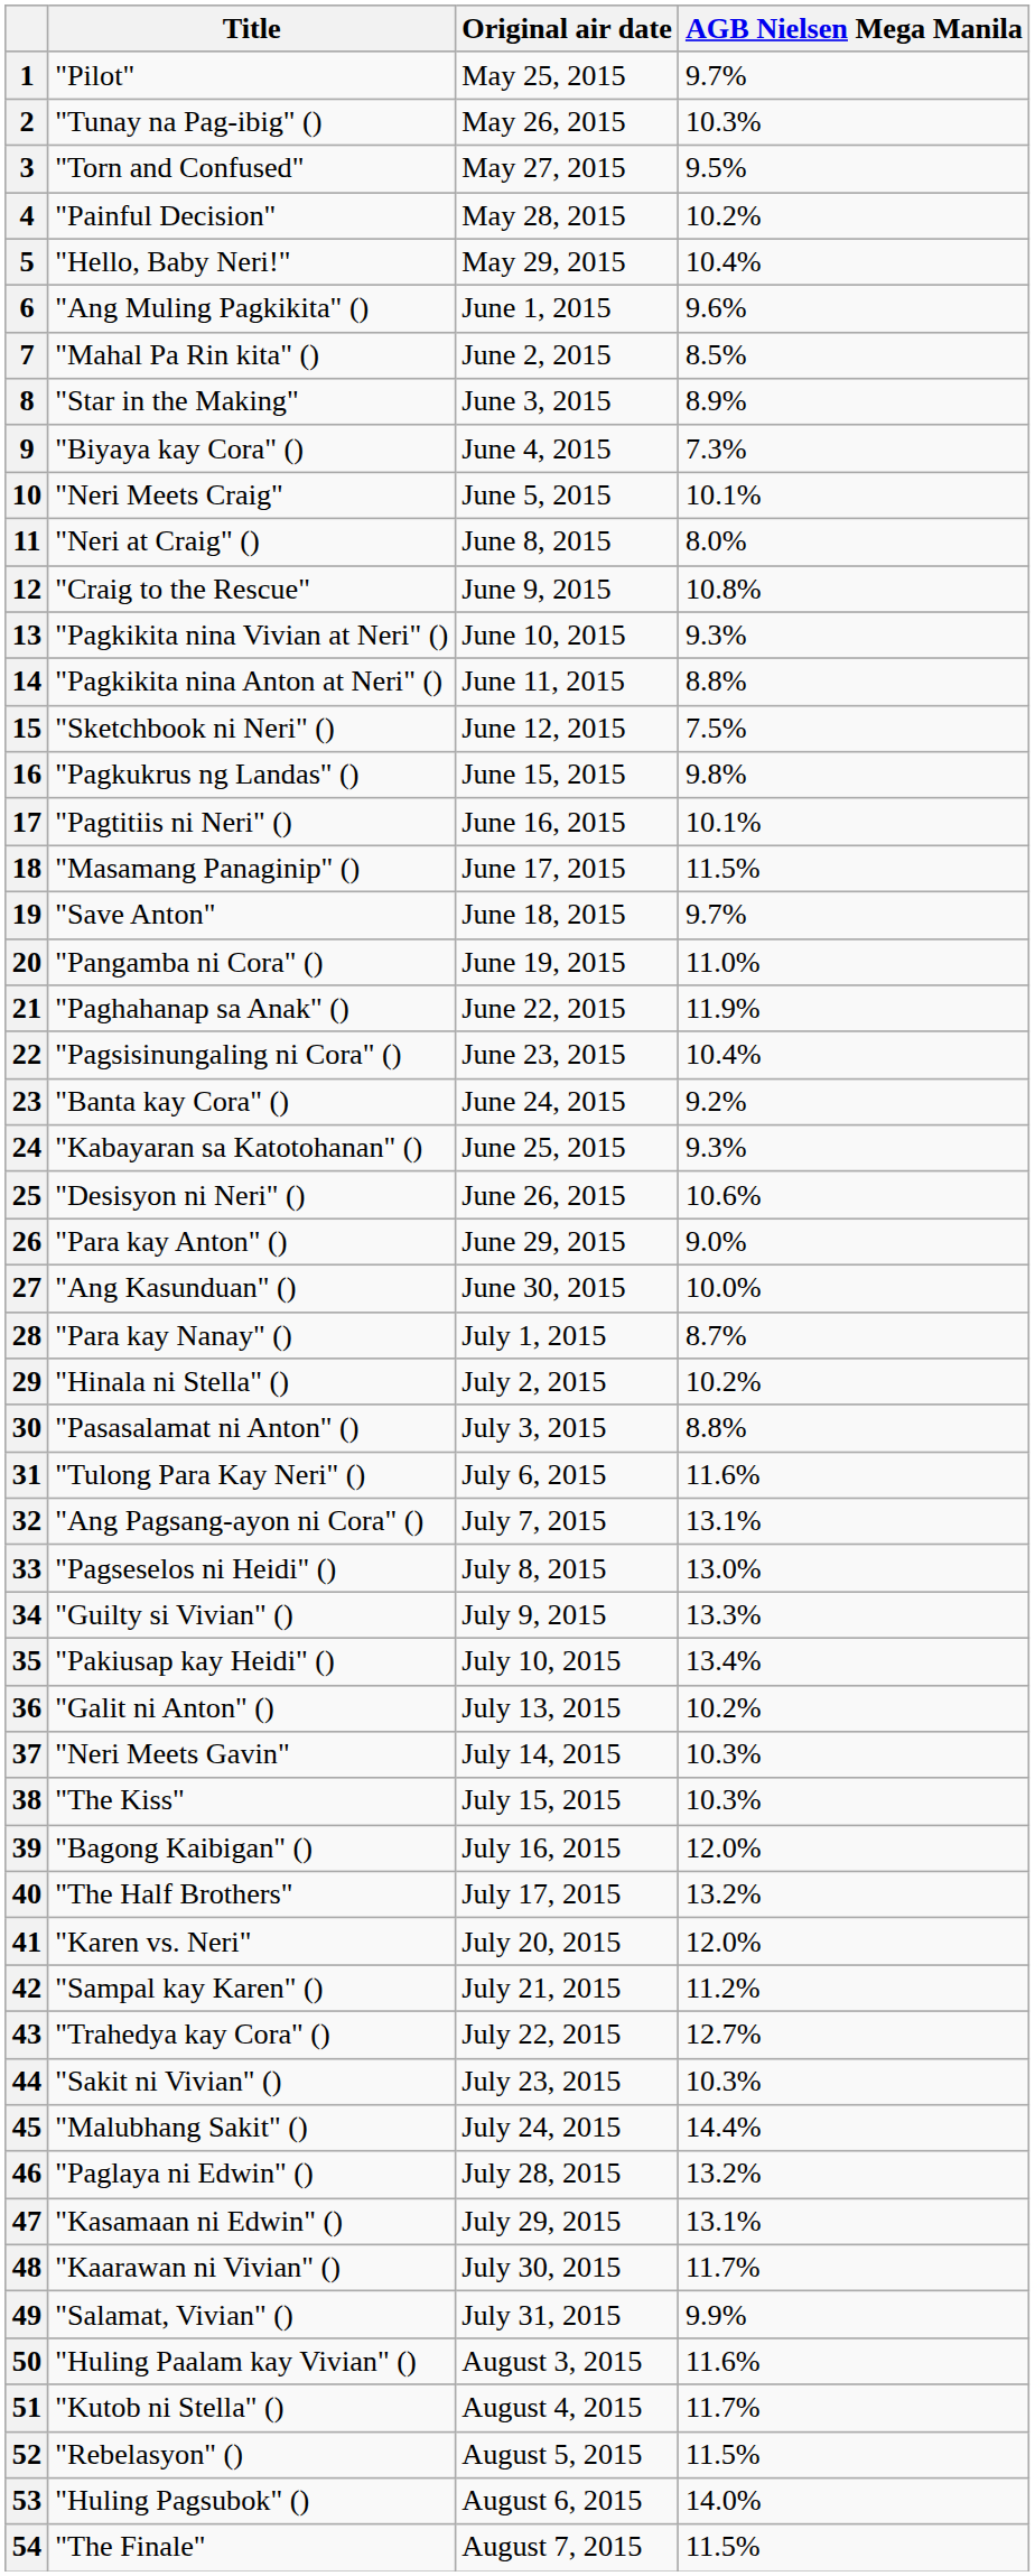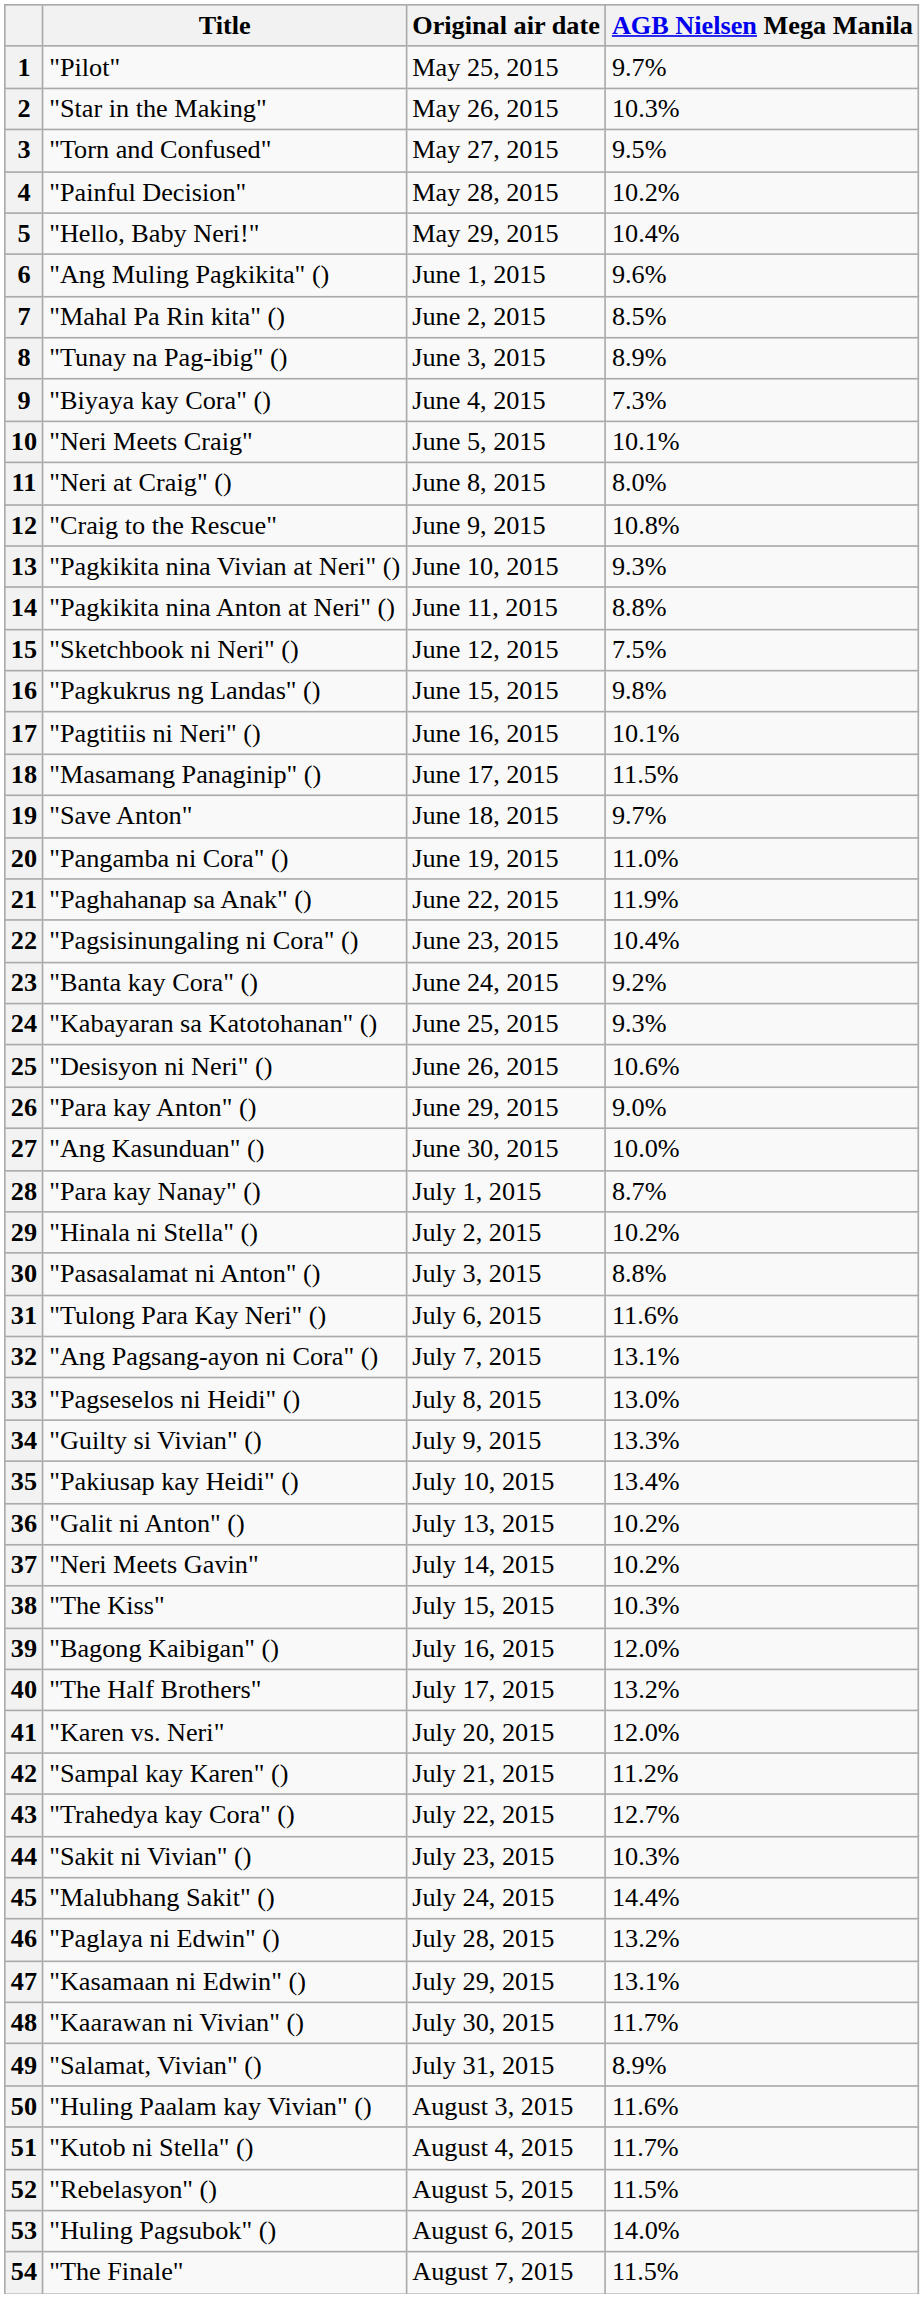2 | Title: "Tunay na Pag-ibig" () -> "Star in the Making"
8 | Title: "Star in the Making" -> "Tunay na Pag-ibig" ()
37 | AGB Nielsen Mega Manila: 10.3% -> 10.2%
49 | AGB Nielsen Mega Manila: 9.9% -> 8.9%
